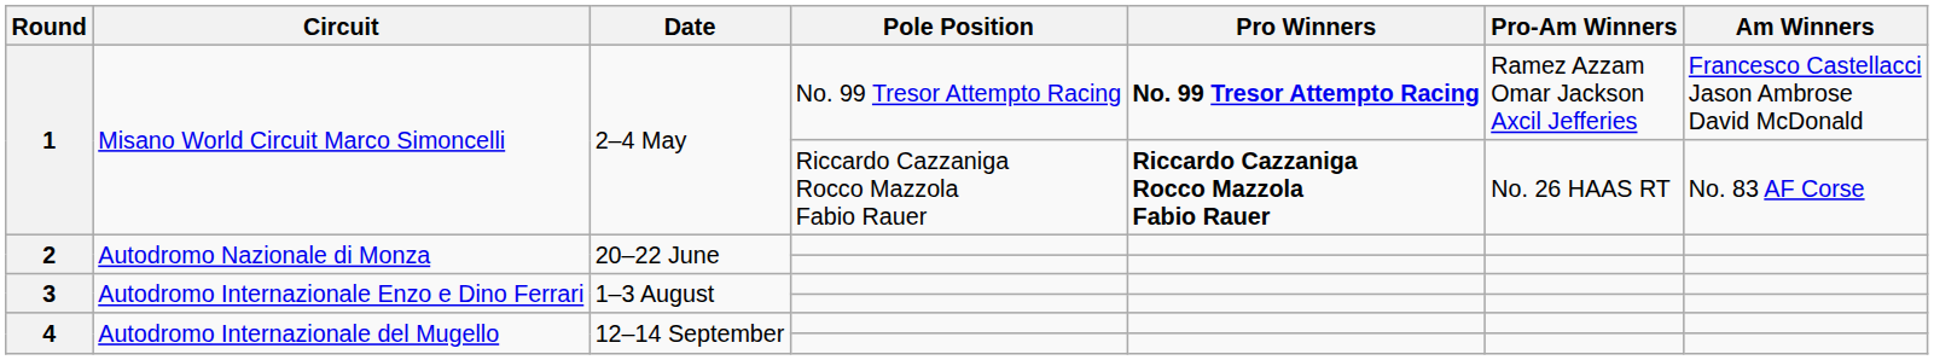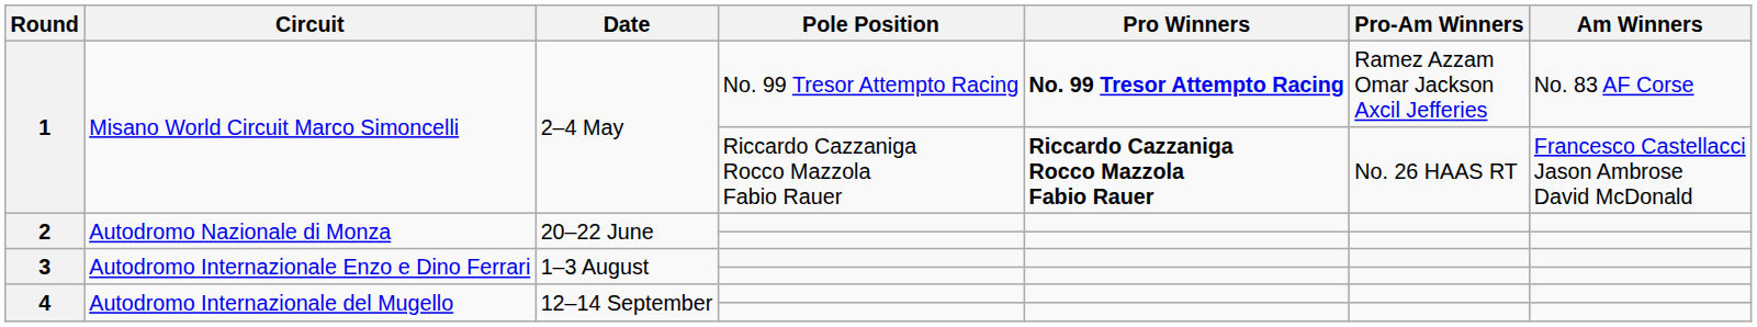1 / No. 99 Tresor Attempto Racing | Am Winners: Francesco Castellacci Jason Ambrose David McDonald -> No. 83 AF Corse
1 / Riccardo Cazzaniga Rocco Mazzola Fabio Rauer | Am Winners: No. 83 AF Corse -> Francesco Castellacci Jason Ambrose David McDonald
